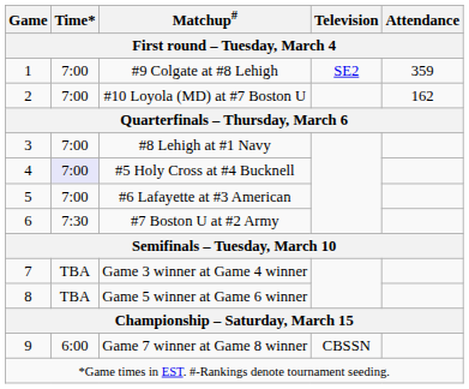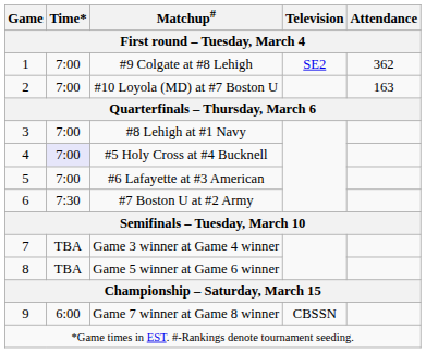#9 Colgate at #8 Lehigh | Attendance: 359 -> 362
#10 Loyola (MD) at #7 Boston U | Attendance: 162 -> 163
